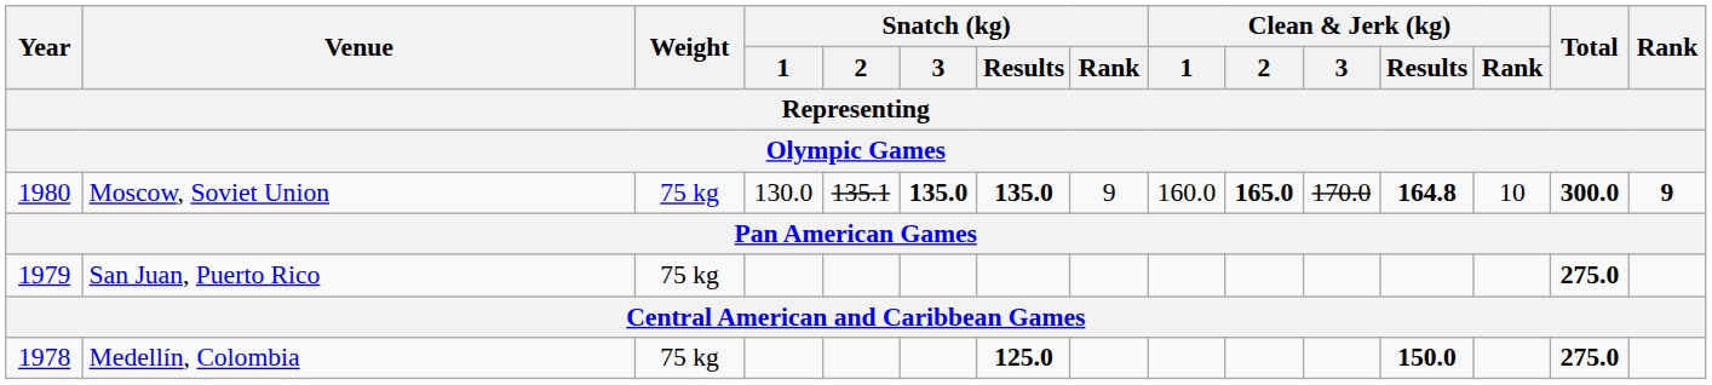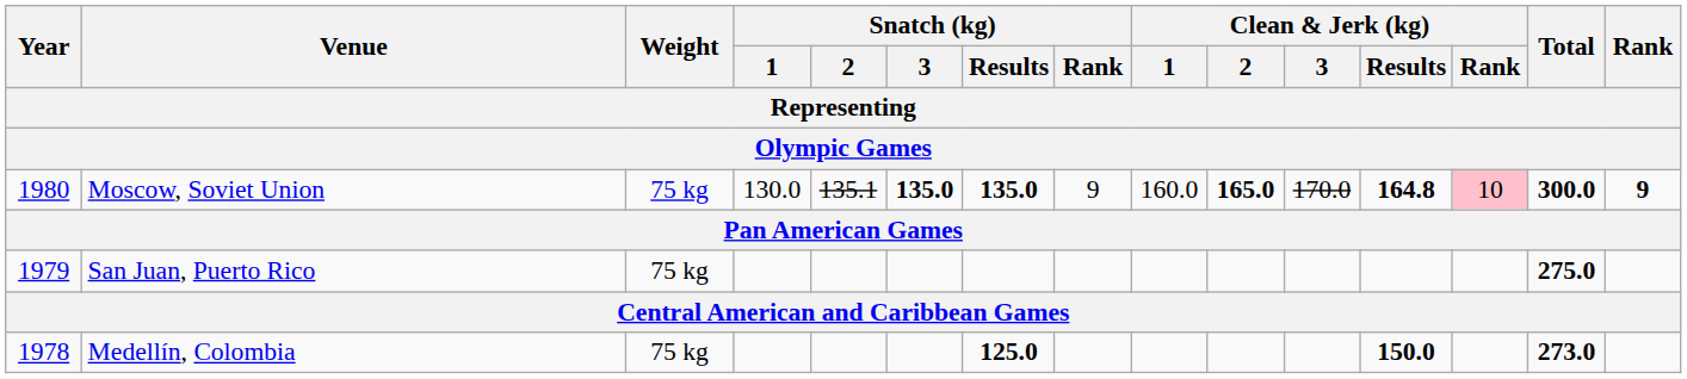Moscow, Soviet Union | Clean & Jerk (kg) / Rank: no background -> pink background
Medellín, Colombia | Total: 275.0 -> 273.0
